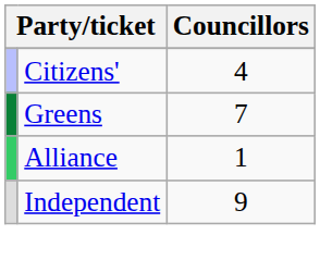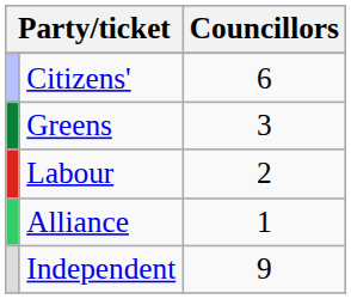Citizens' | Councillors: 4 -> 6
Greens | Councillors: 7 -> 3
+ row: Labour | 2
